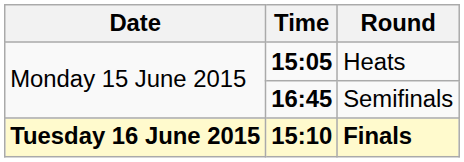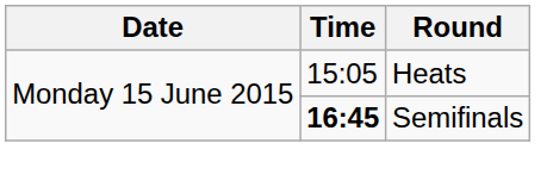Heats | Time: bold -> normal
- row: Tuesday 16 June 2015 | 15:10 | Finals
